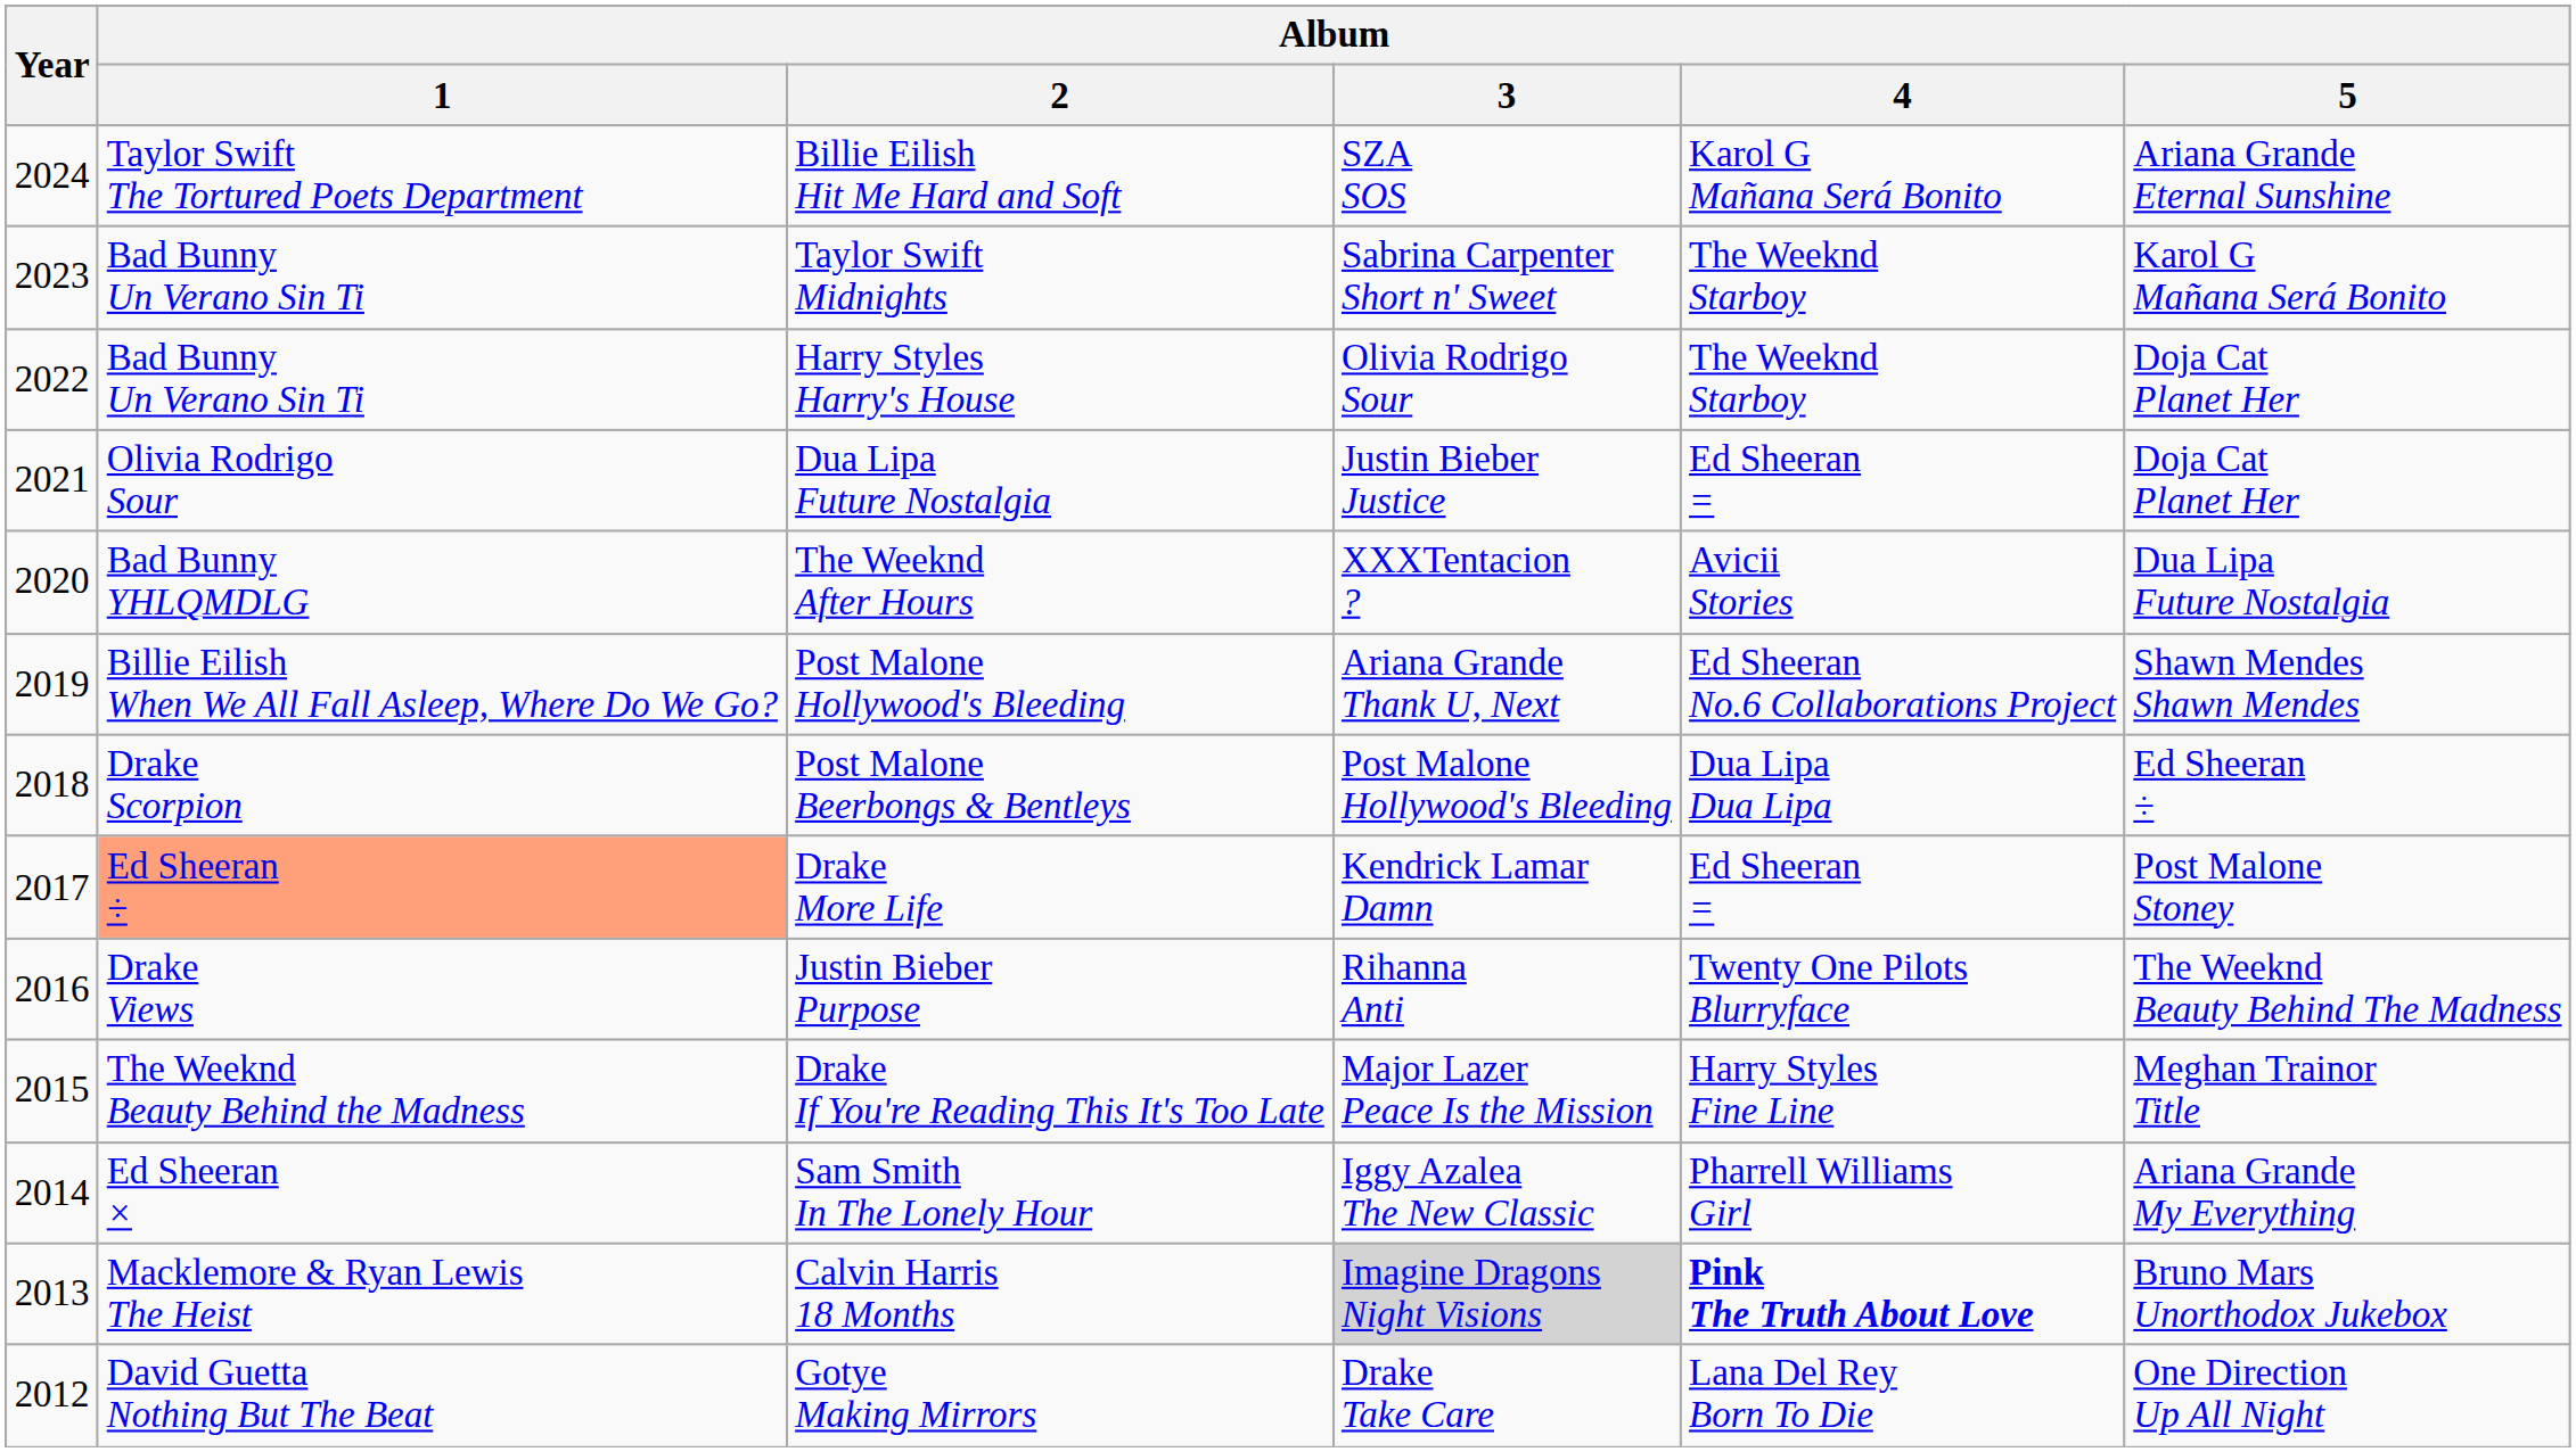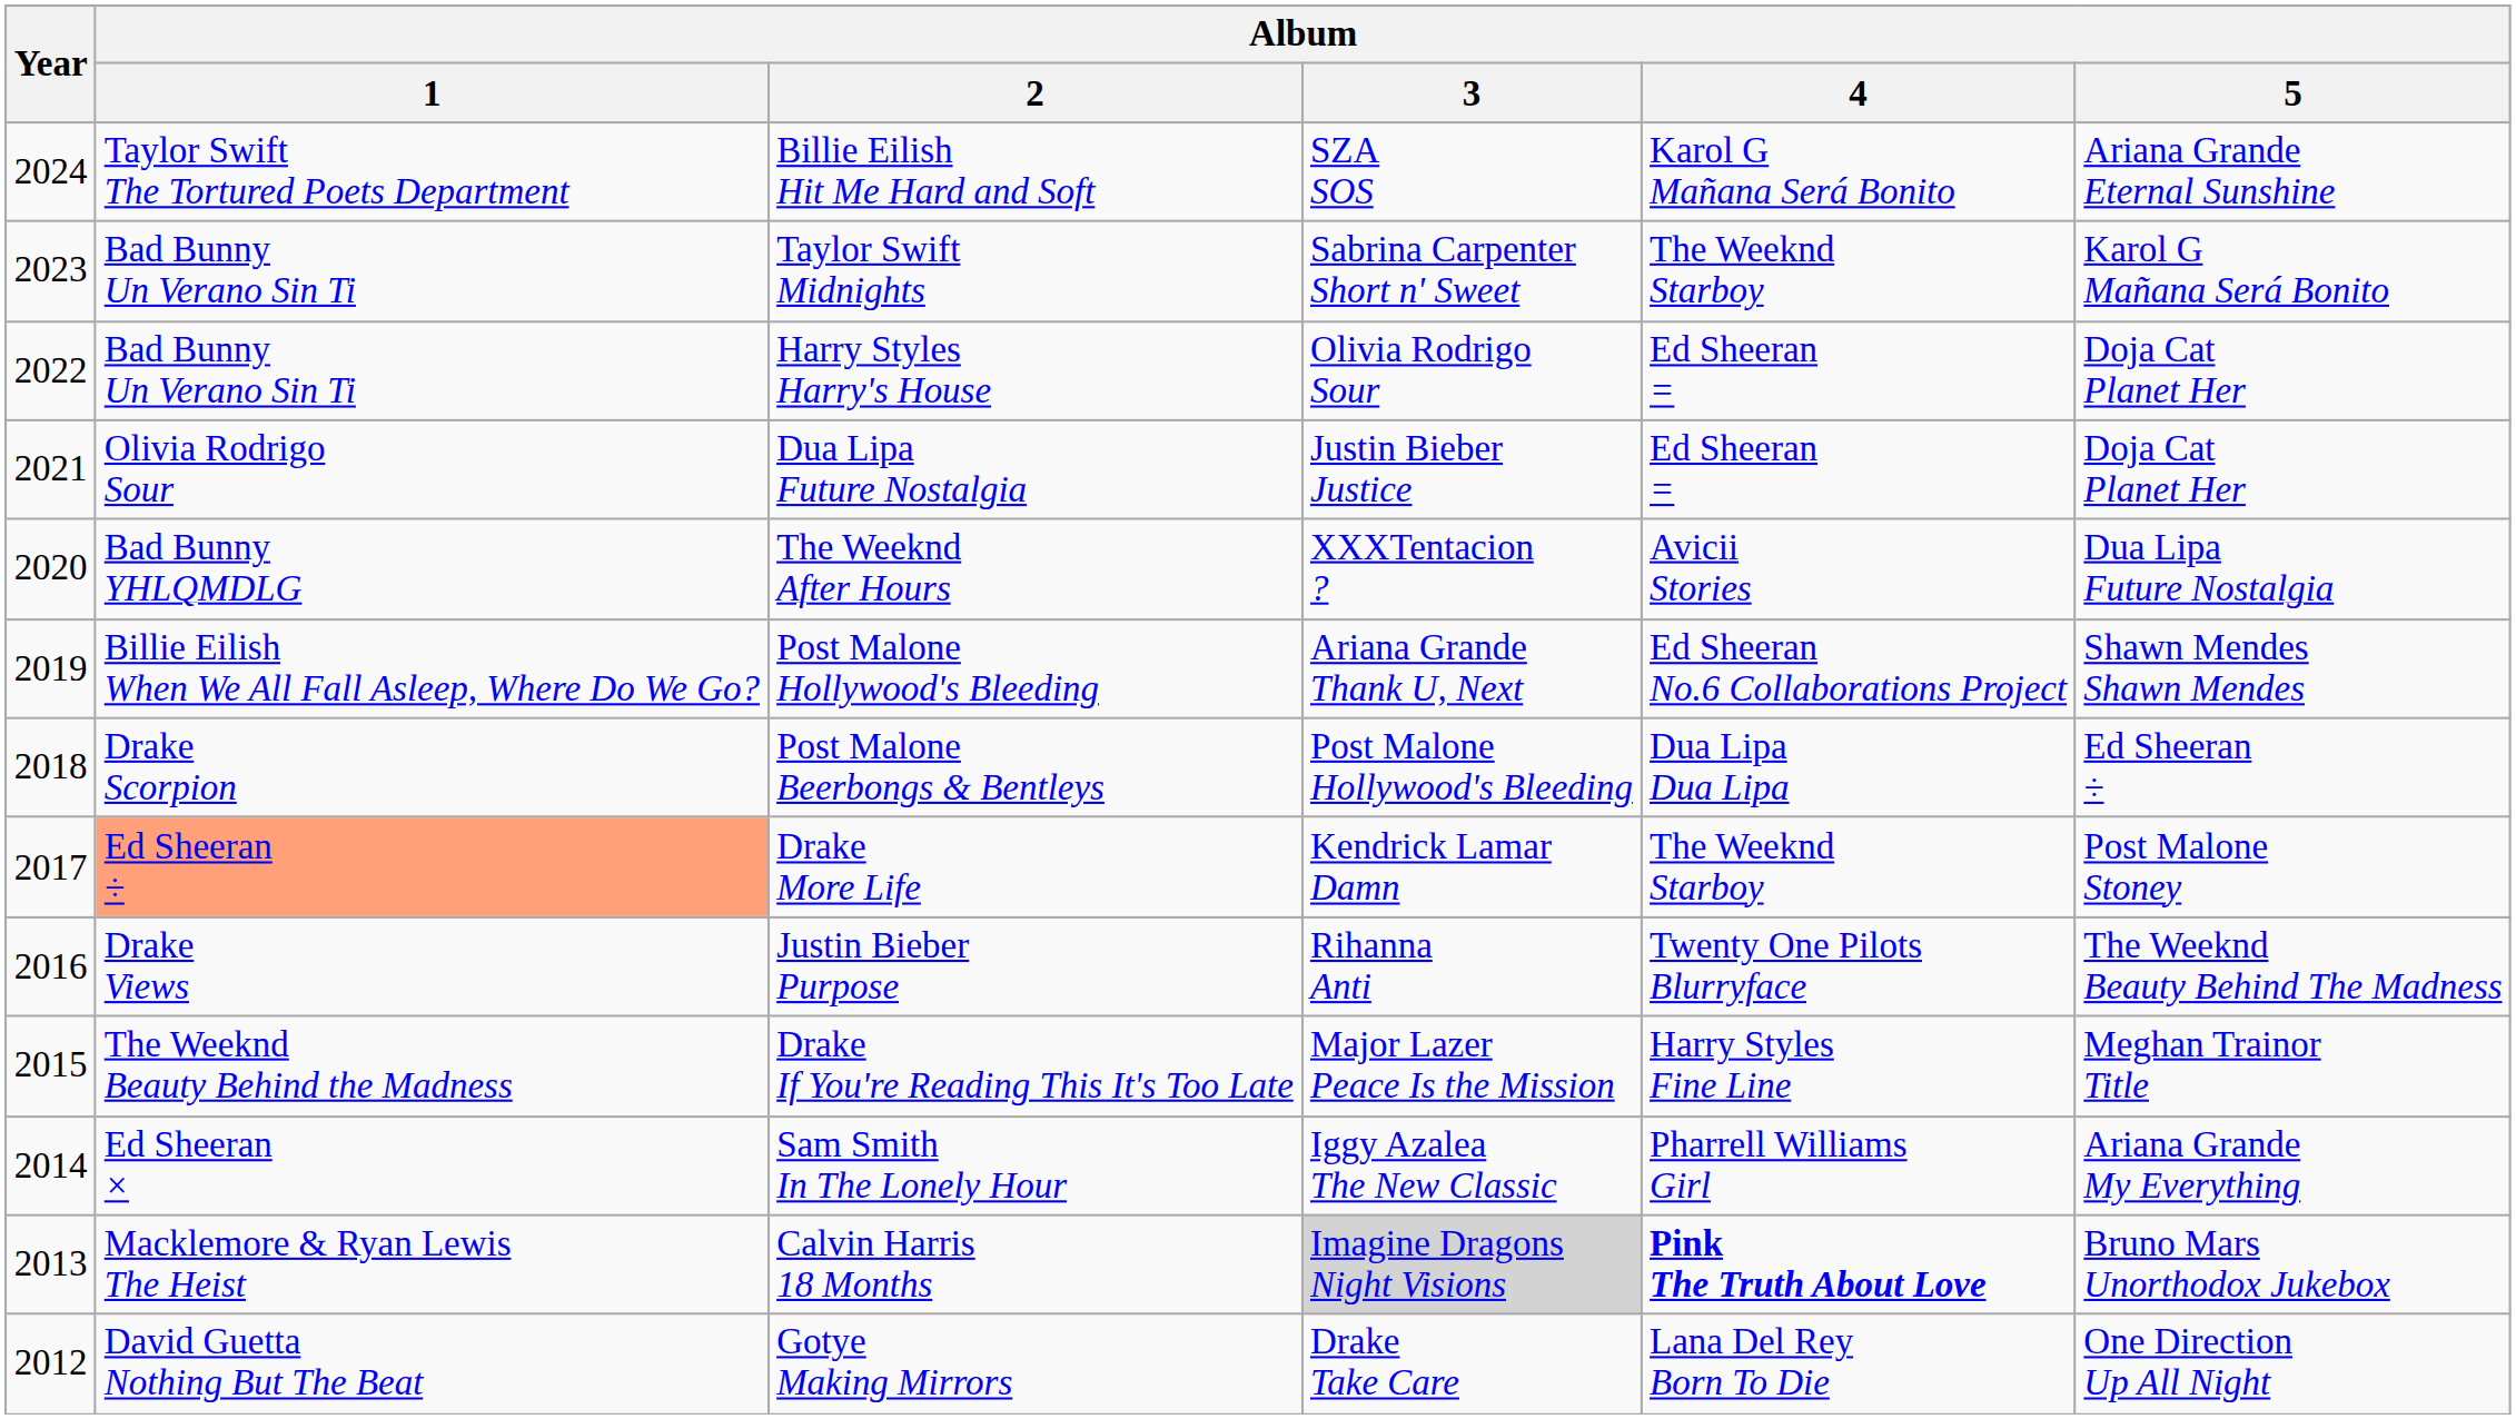Harry Styles Harry's House | Album / 4: The Weeknd Starboy -> Ed Sheeran =
Drake More Life | Album / 4: Ed Sheeran = -> The Weeknd Starboy
